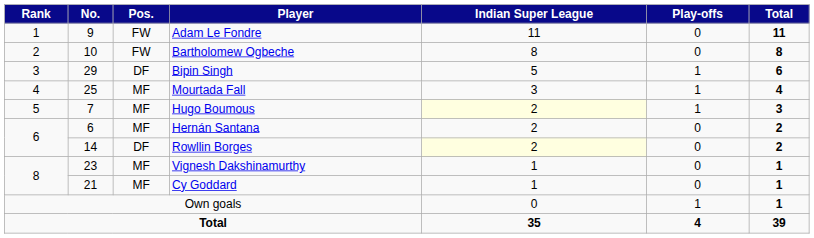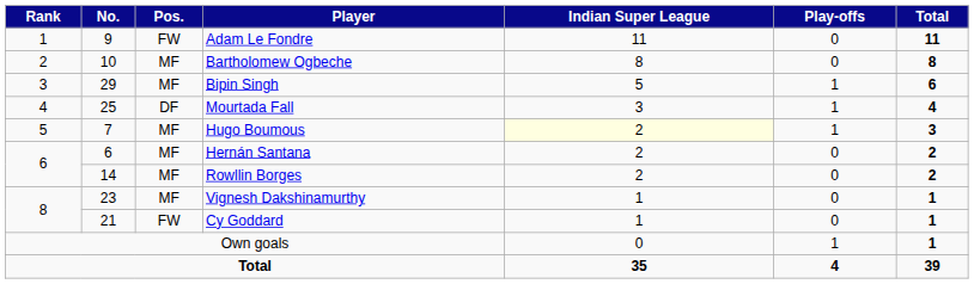Bartholomew Ogbeche | Pos.: FW -> MF
Bipin Singh | Pos.: DF -> MF
Mourtada Fall | Pos.: MF -> DF
Rowllin Borges | Pos.: DF -> MF
Rowllin Borges | Indian Super League: lightyellow background -> no background
Cy Goddard | Pos.: MF -> FW
